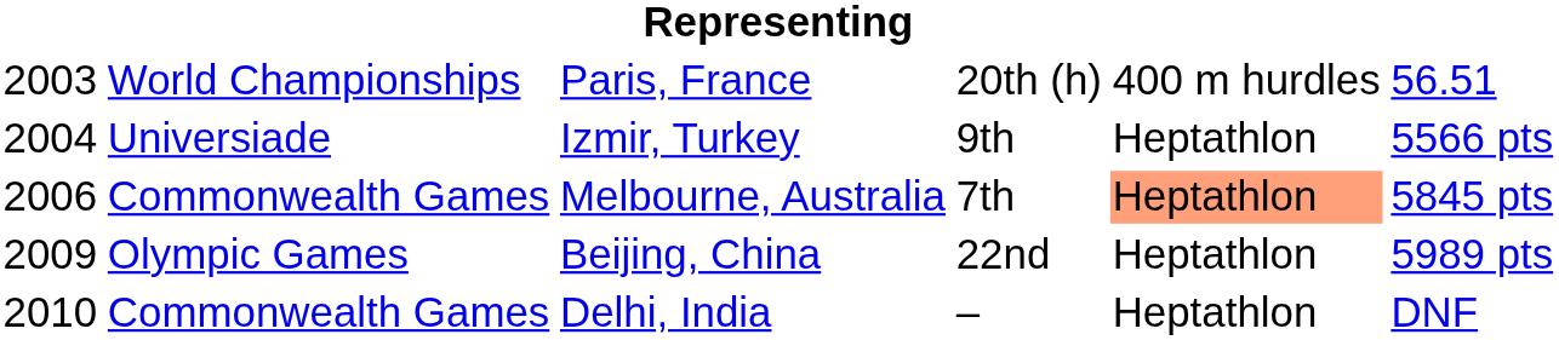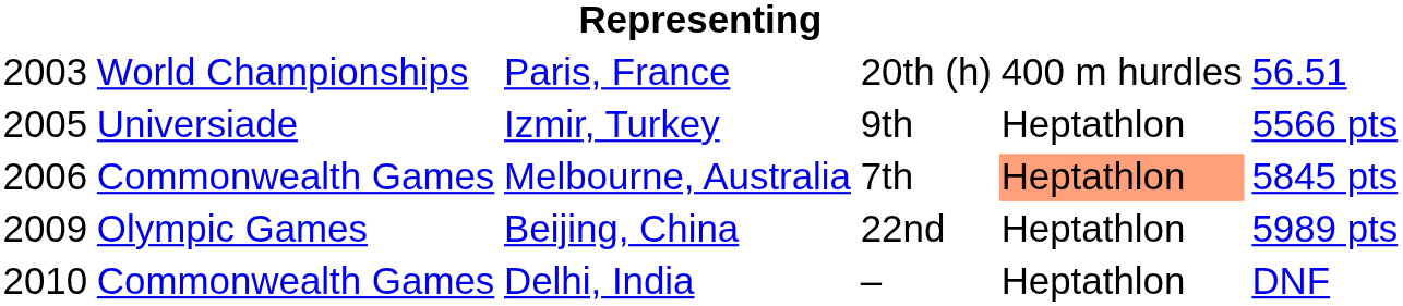Izmir, Turkey | column 1: 2004 -> 2005
